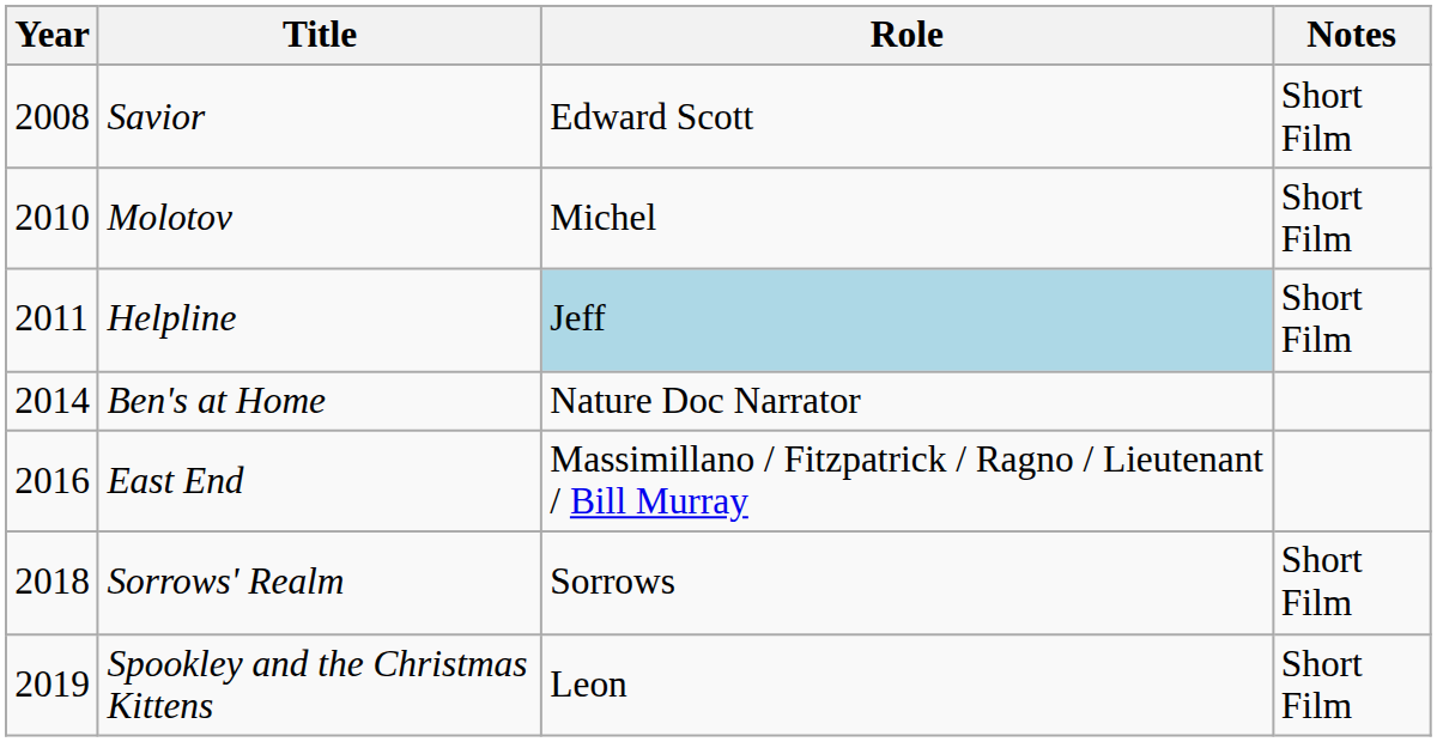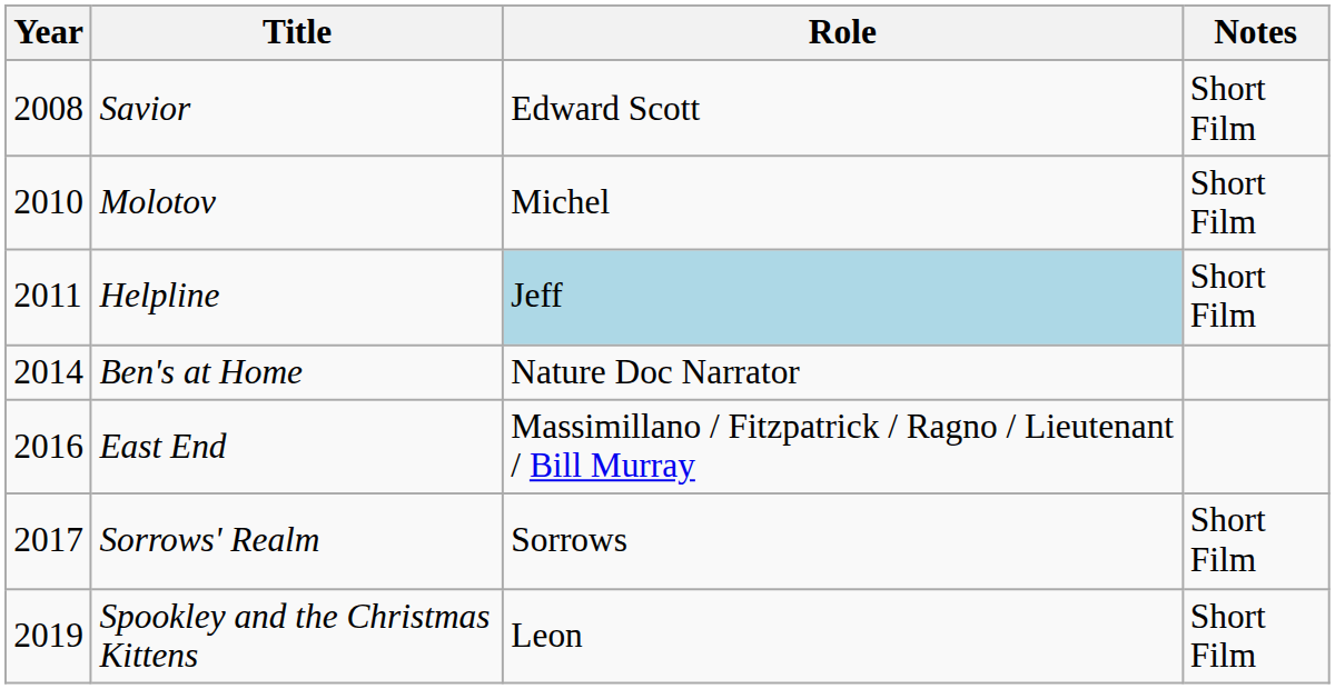Sorrows' Realm | Year: 2018 -> 2017
